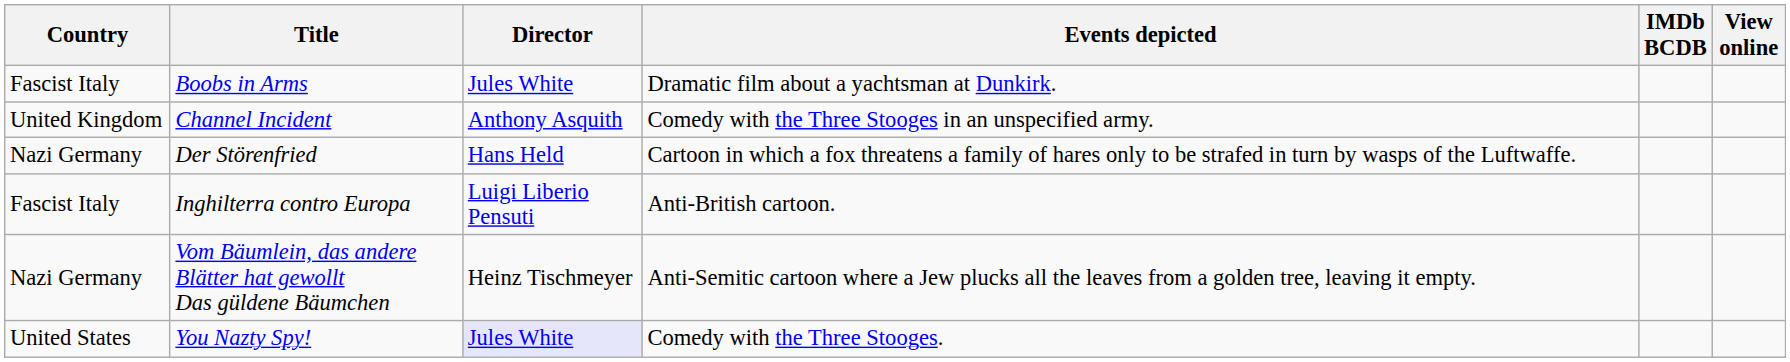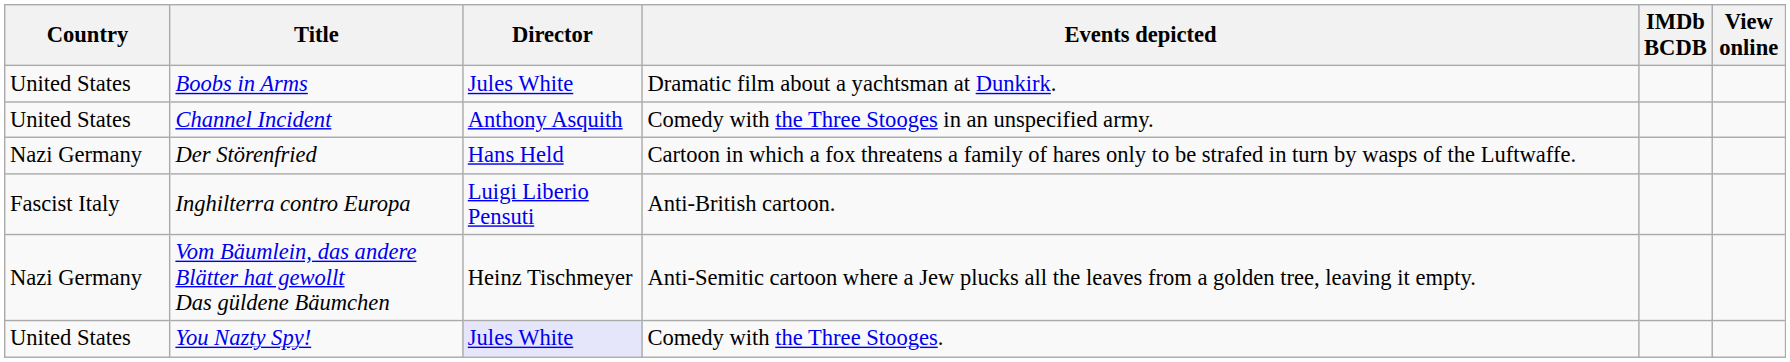Boobs in Arms | Country: Fascist Italy -> United States
Channel Incident | Country: United Kingdom -> United States
